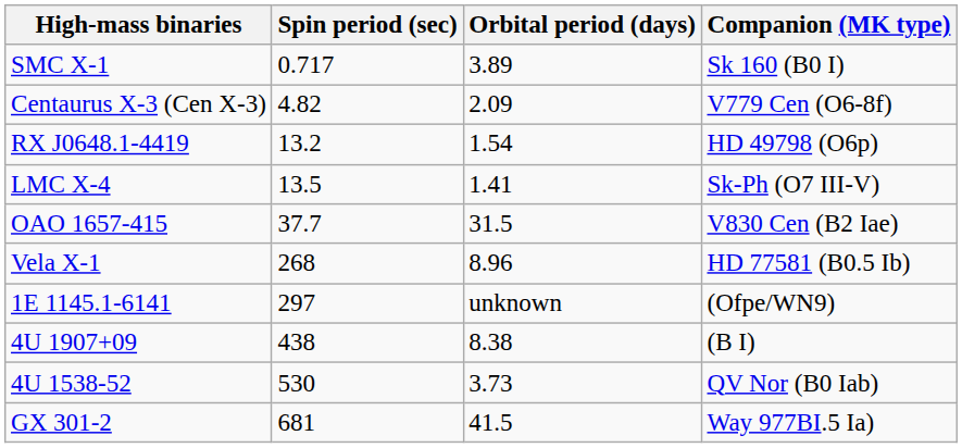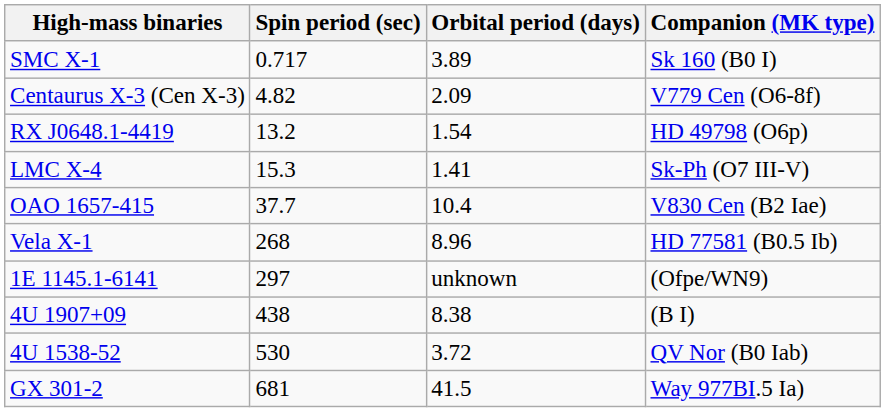LMC X-4 | Spin period (sec): 13.5 -> 15.3
OAO 1657-415 | Orbital period (days): 31.5 -> 10.4
4U 1538-52 | Orbital period (days): 3.73 -> 3.72
